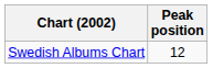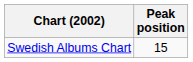Swedish Albums Chart | Peak position: 12 -> 15
